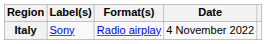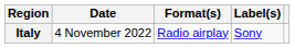columns swapped: Date <-> Label(s)
